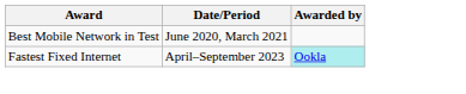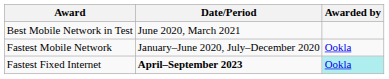+ row: Fastest Mobile Network | January–June 2020, July–December 2020 | Ookla
Fastest Fixed Internet | Date/Period: normal -> bold
